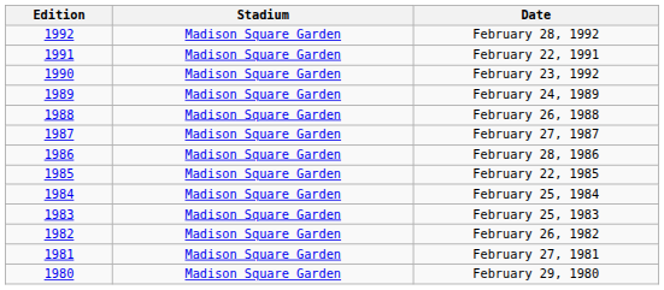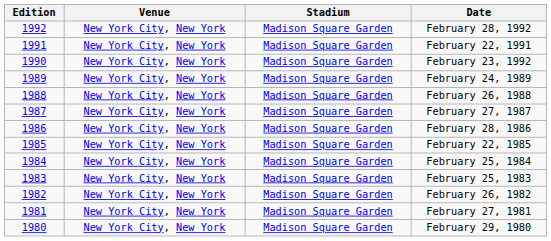+ column: Venue | New York City, New York | New York City, New York | New York City, New York | New York City, New York | New York City, New York | New York City, New York | New York City, New York | New York City, New York | New York City, New York | New York City, New York | New York City, New York | New York City, New York | New York City, New York
